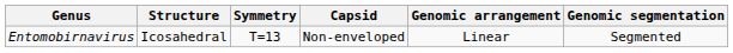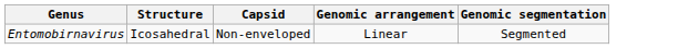- column: Symmetry | T=13
